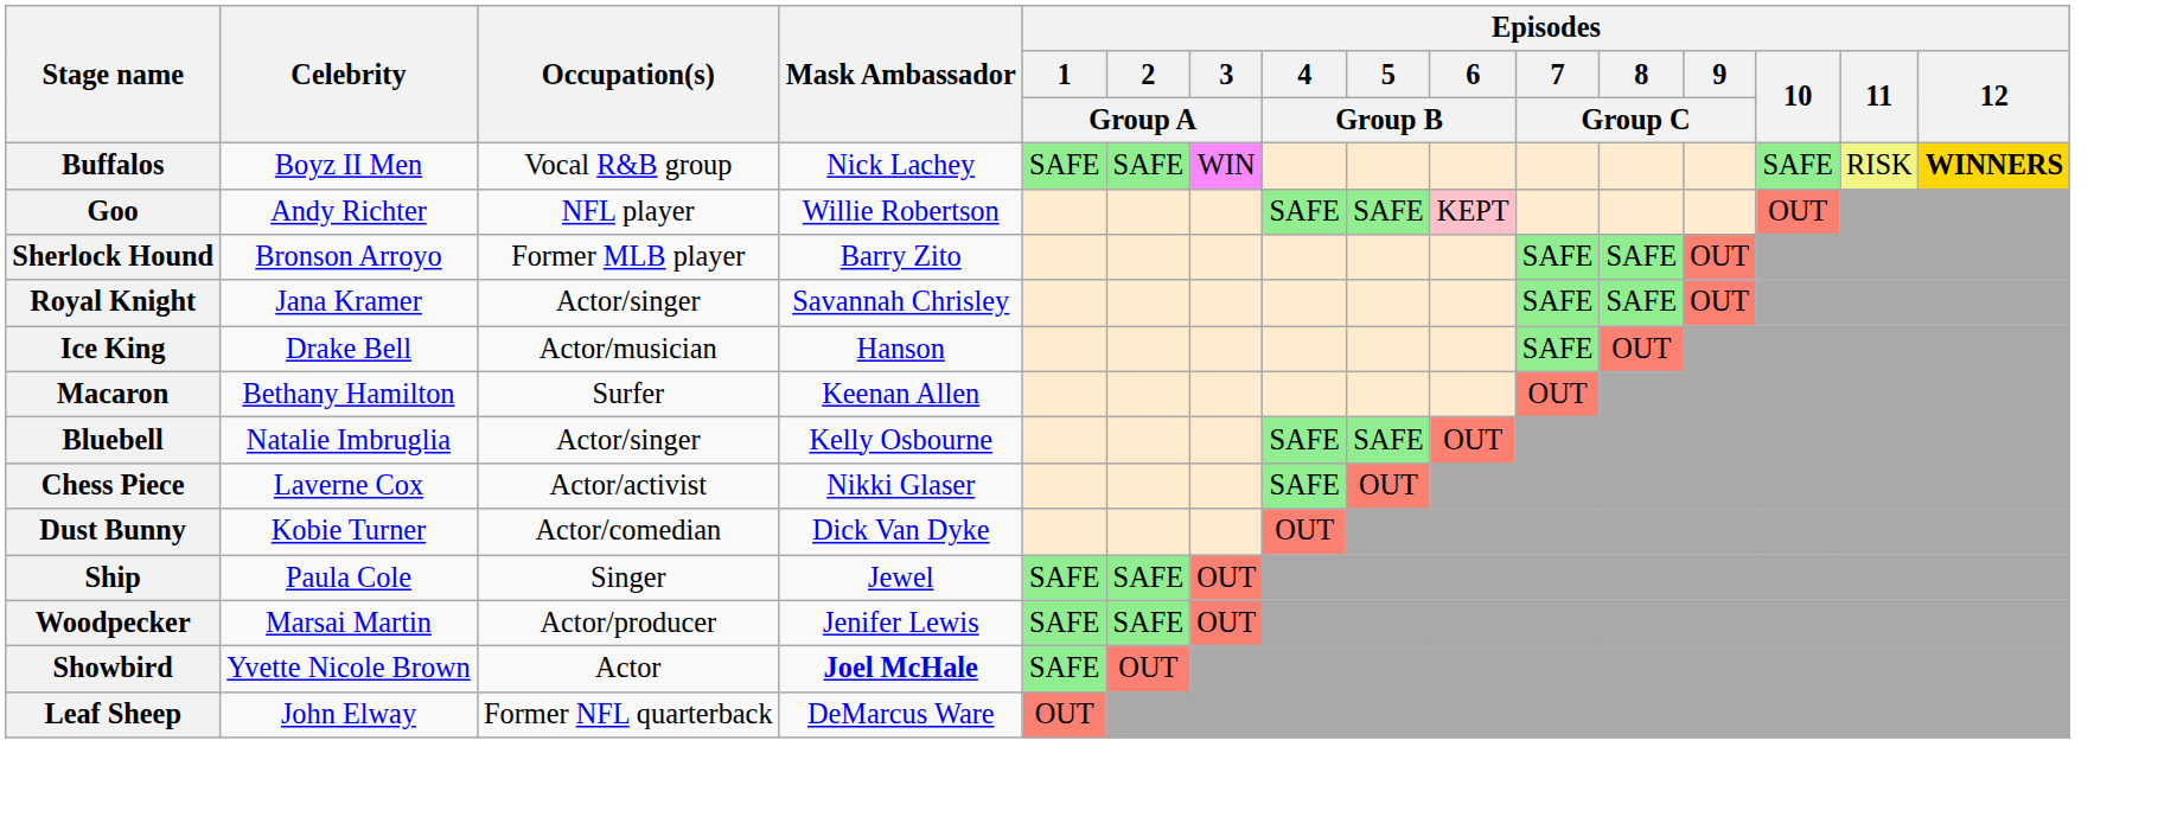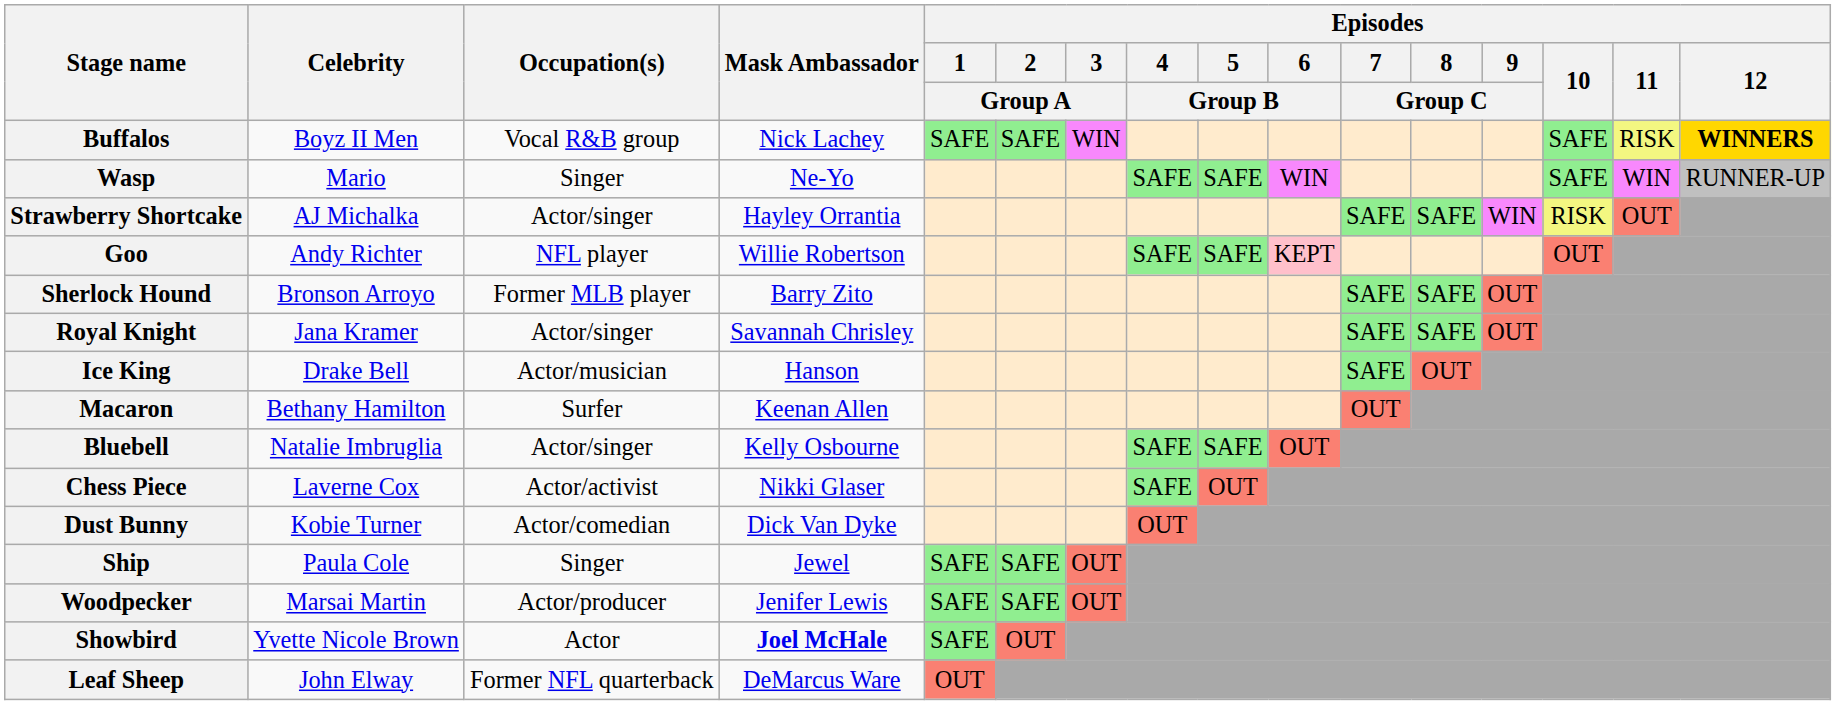+ row: Wasp | Mario | Singer | Ne-Yo | SAFE | SAFE | WIN | SAFE | WIN | RUNNER-UP
+ row: Strawberry Shortcake | AJ Michalka | Actor/singer | Hayley Orrantia | SAFE | SAFE | WIN | RISK | OUT
